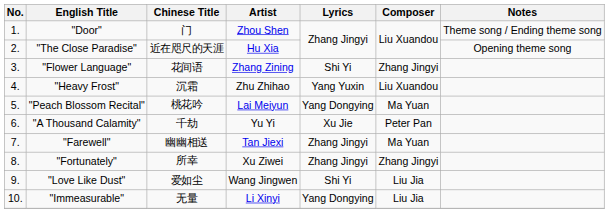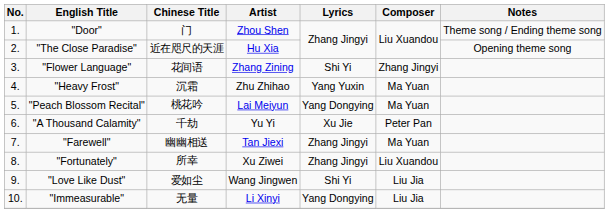"Heavy Frost" | Composer: Liu Xuandou -> Ma Yuan
"Fortunately" | Composer: Zhang Jingyi -> Liu Xuandou
